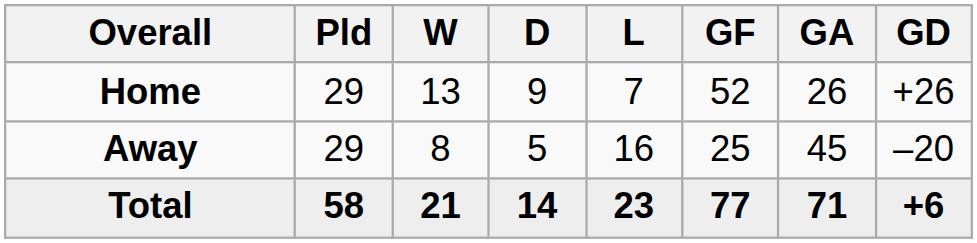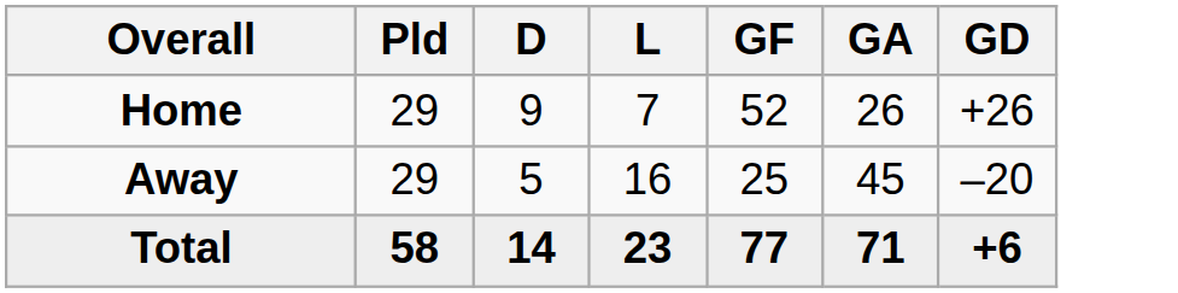- column: W | 13 | 8 | 21
